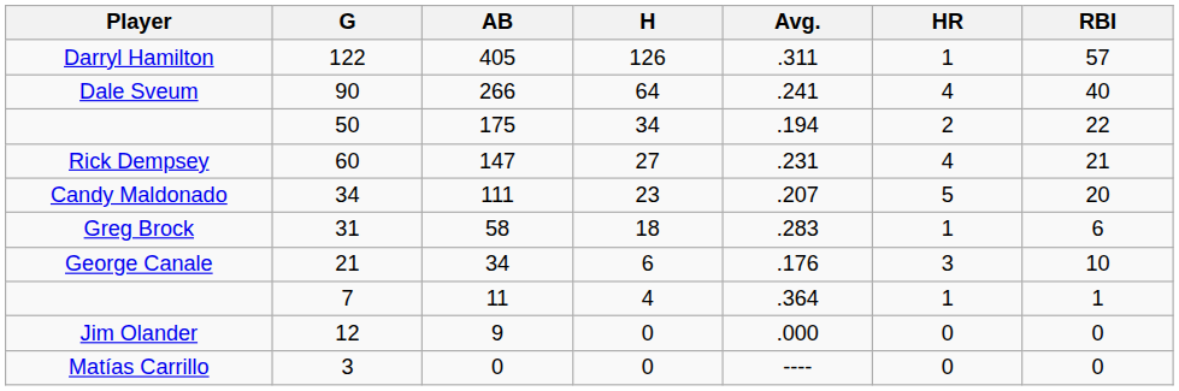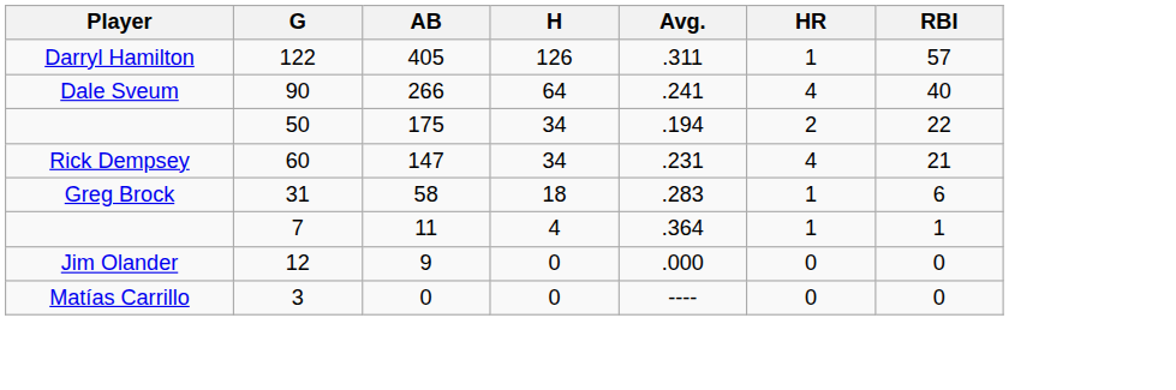Rick Dempsey | H: 27 -> 34
- row: Candy Maldonado | 34 | 111 | 23 | .207 | 5 | 20
- row: George Canale | 21 | 34 | 6 | .176 | 3 | 10
